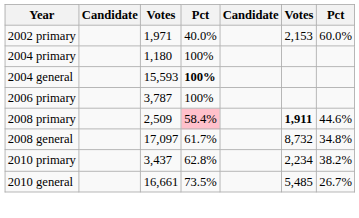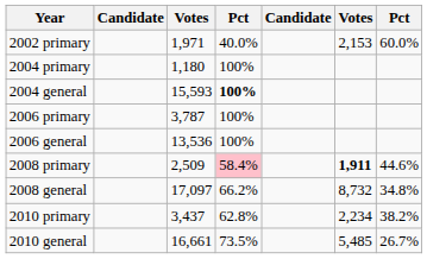+ row: 2006 general | 13,536 | 100%
2008 general | column 4: 61.7% -> 66.2%
